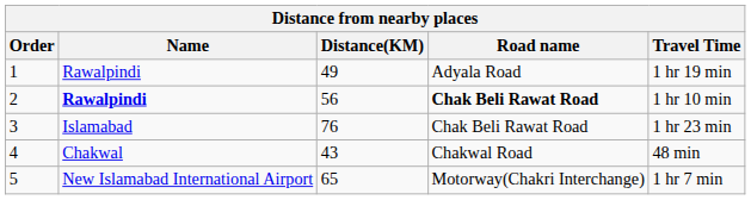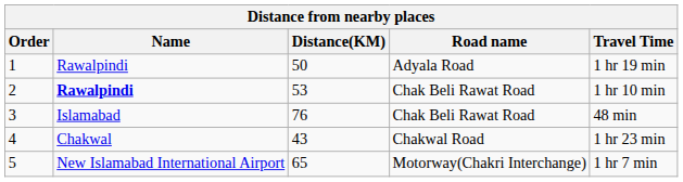1 | Distance(KM): 49 -> 50
2 | Distance(KM): 56 -> 53
2 | Road name: bold -> normal
3 | Travel Time: 1 hr 23 min -> 48 min
4 | Travel Time: 48 min -> 1 hr 23 min
